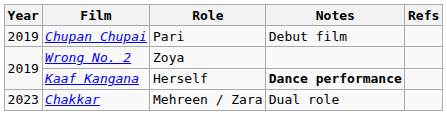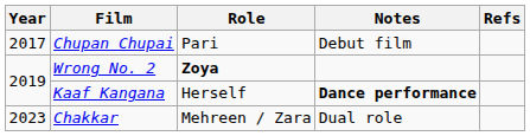Chupan Chupai | Year: 2019 -> 2017
Wrong No. 2 | Role: normal -> bold
